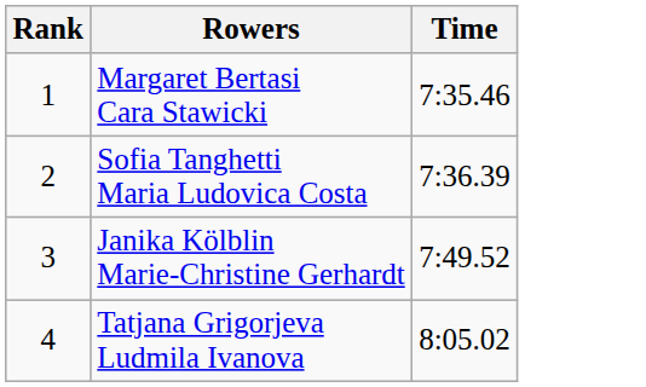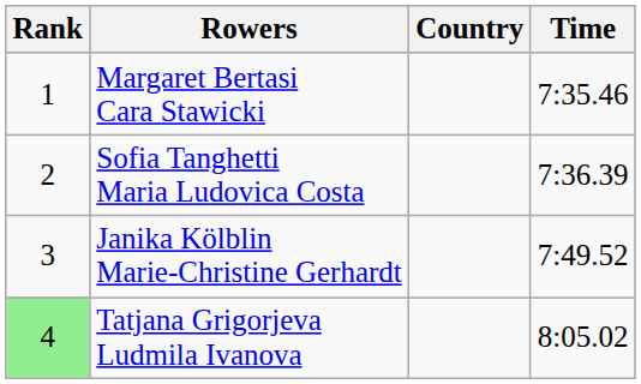+ column: Country
Tatjana Grigorjeva Ludmila Ivanova | Rank: no background -> lightgreen background
